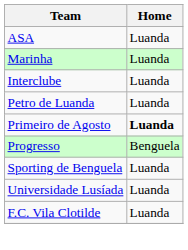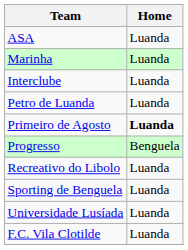+ row: Recreativo do Libolo | Luanda
